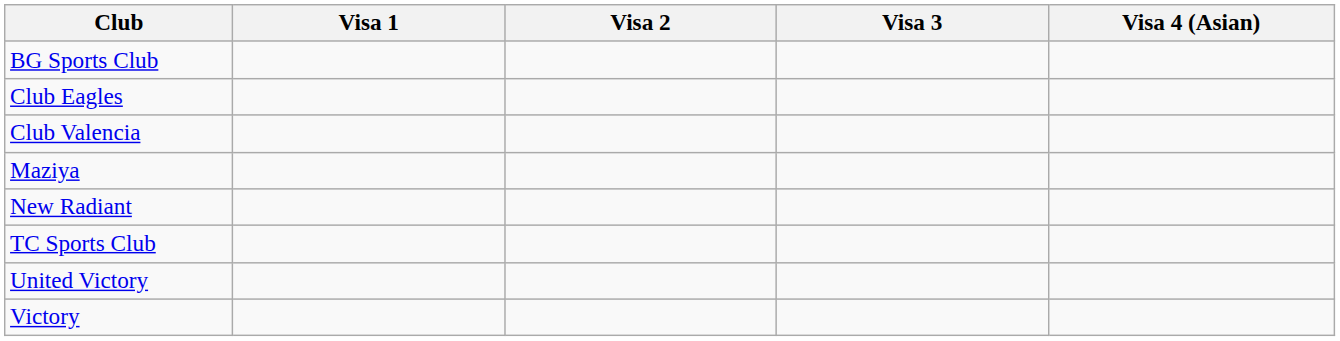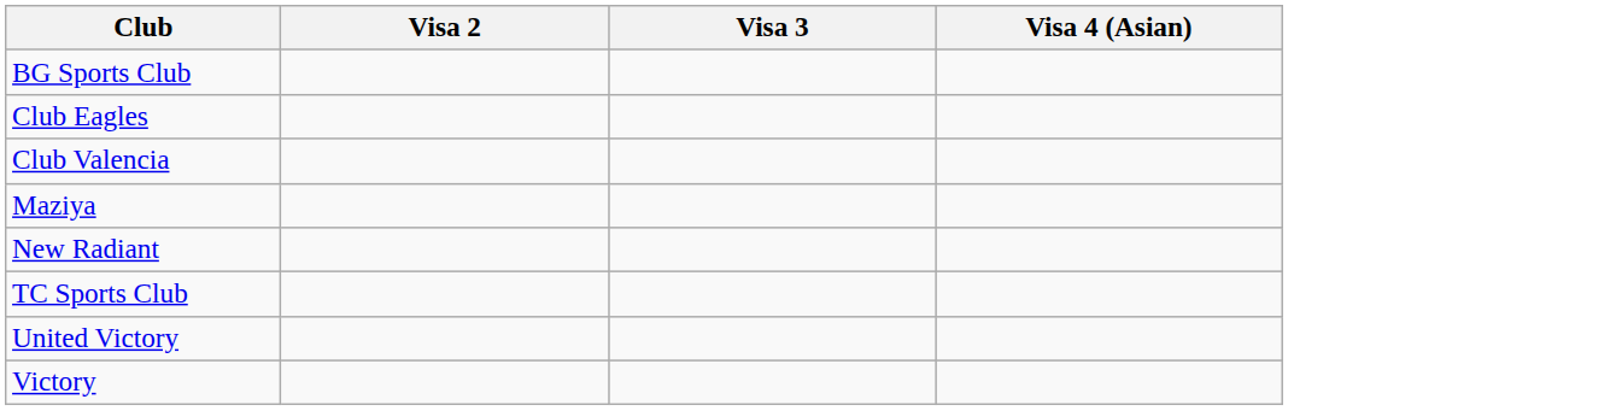- column: Visa 1
